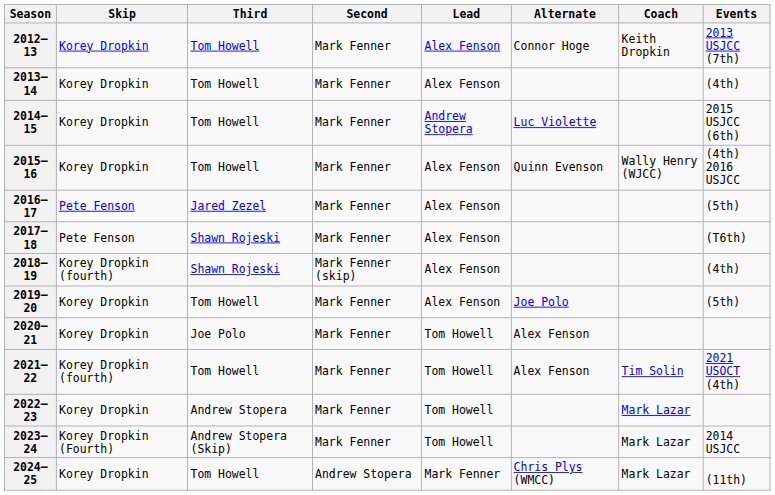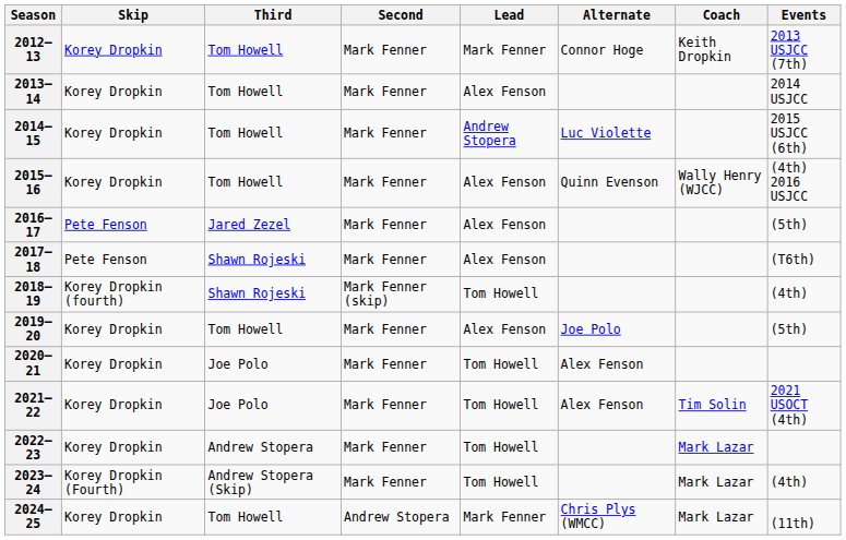2012–13 | Lead: Alex Fenson -> Mark Fenner
2013–14 | Events: (4th) -> 2014 USJCC
2018–19 | Lead: Alex Fenson -> Tom Howell
2021–22 | Skip: Korey Dropkin (fourth) -> Korey Dropkin
2021–22 | Third: Tom Howell -> Joe Polo
2023–24 | Events: 2014 USJCC -> (4th)
